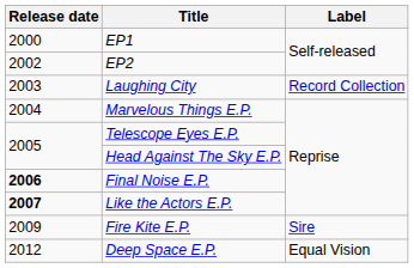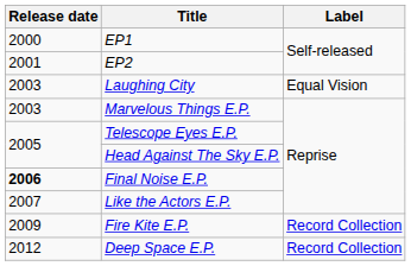EP2 | Release date: 2002 -> 2001
Laughing City | Label: Record Collection -> Equal Vision
Marvelous Things E.P. | Release date: 2004 -> 2003
Like the Actors E.P. | Release date: bold -> normal
Fire Kite E.P. | Label: Sire -> Record Collection
Deep Space E.P. | Label: Equal Vision -> Record Collection
